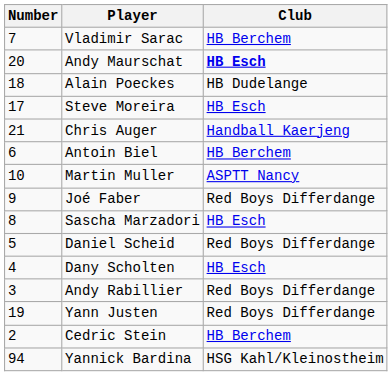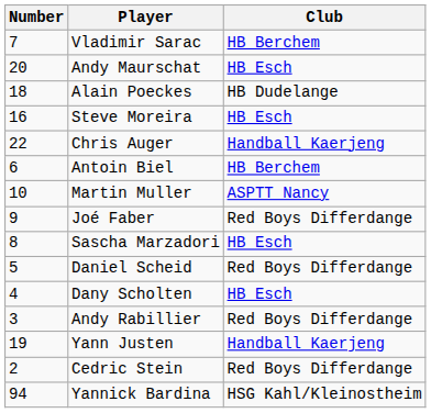Andy Maurschat | Club: bold -> normal
Steve Moreira | Number: 17 -> 16
Chris Auger | Number: 21 -> 22
Yann Justen | Club: Red Boys Differdange -> Handball Kaerjeng
Cedric Stein | Club: HB Berchem -> Red Boys Differdange
